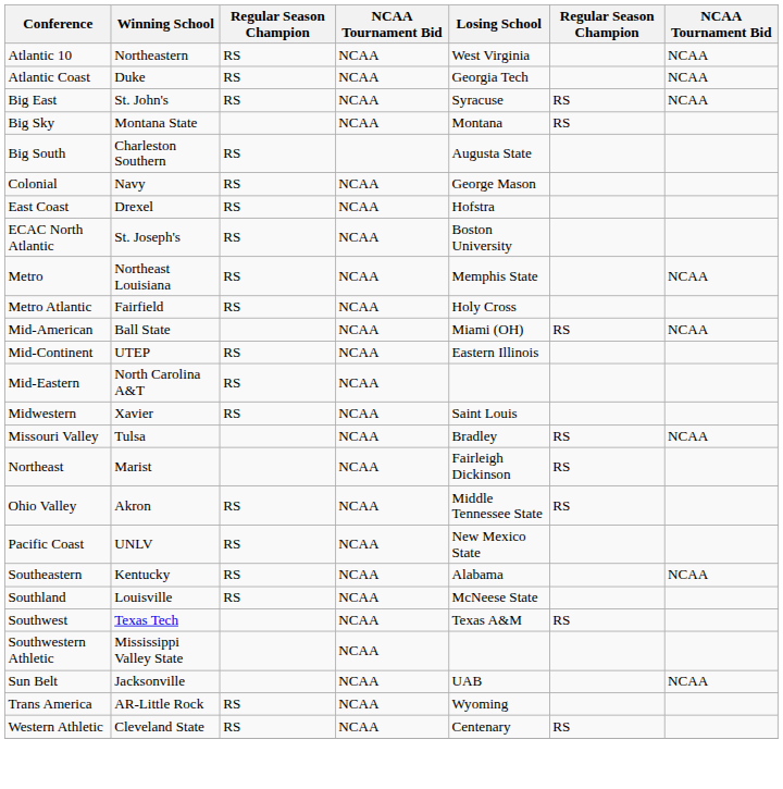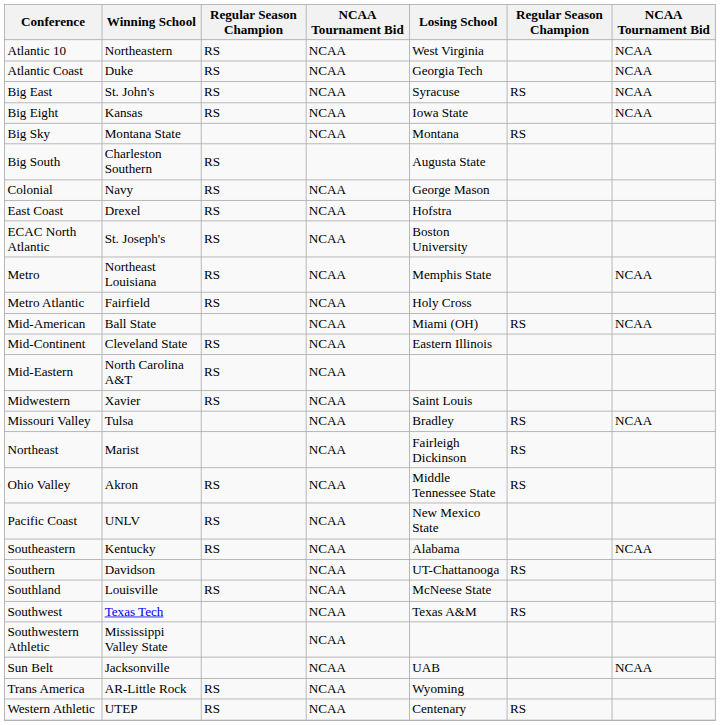+ row: Big Eight | Kansas | RS | NCAA | Iowa State | NCAA
Mid-Continent | Winning School: UTEP -> Cleveland State
+ row: Southern | Davidson | NCAA | UT-Chattanooga | RS
Western Athletic | Winning School: Cleveland State -> UTEP
